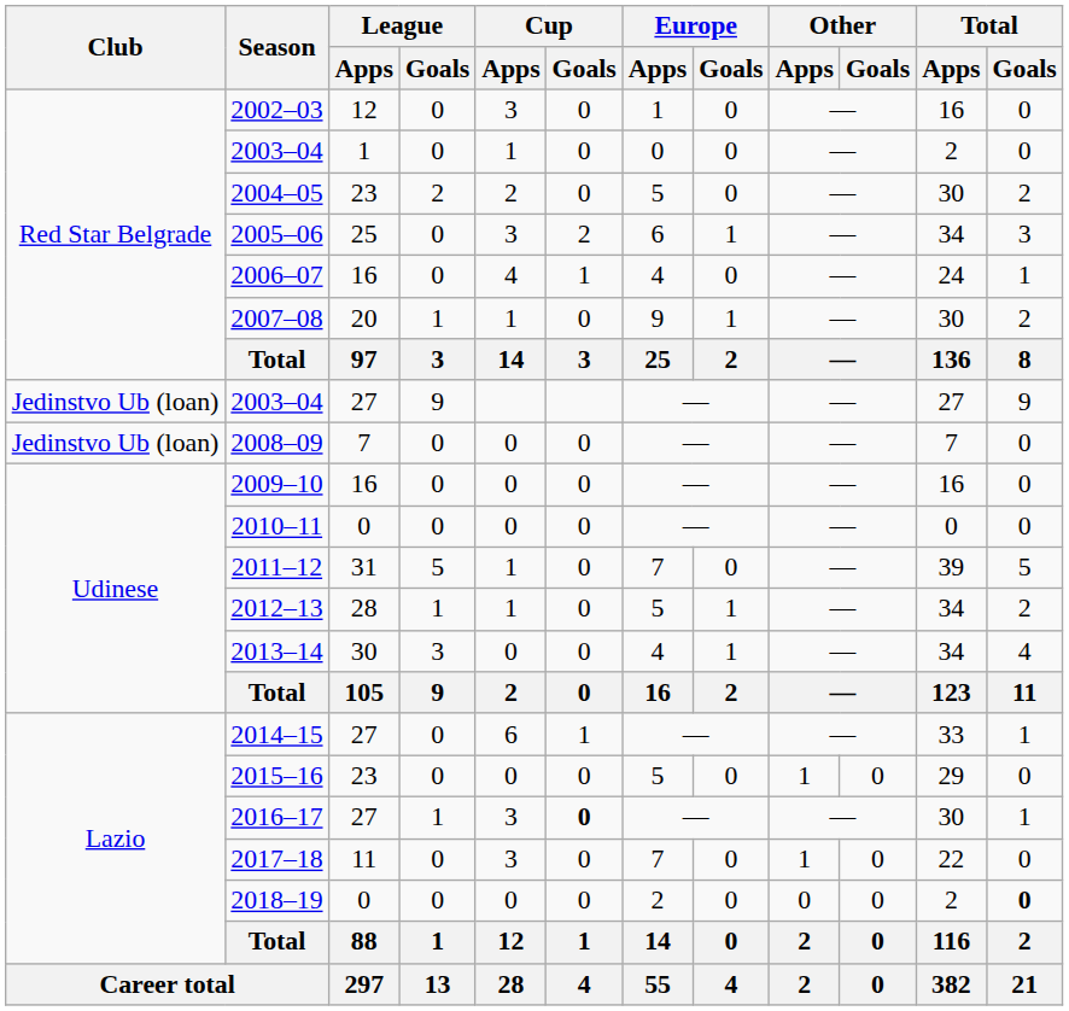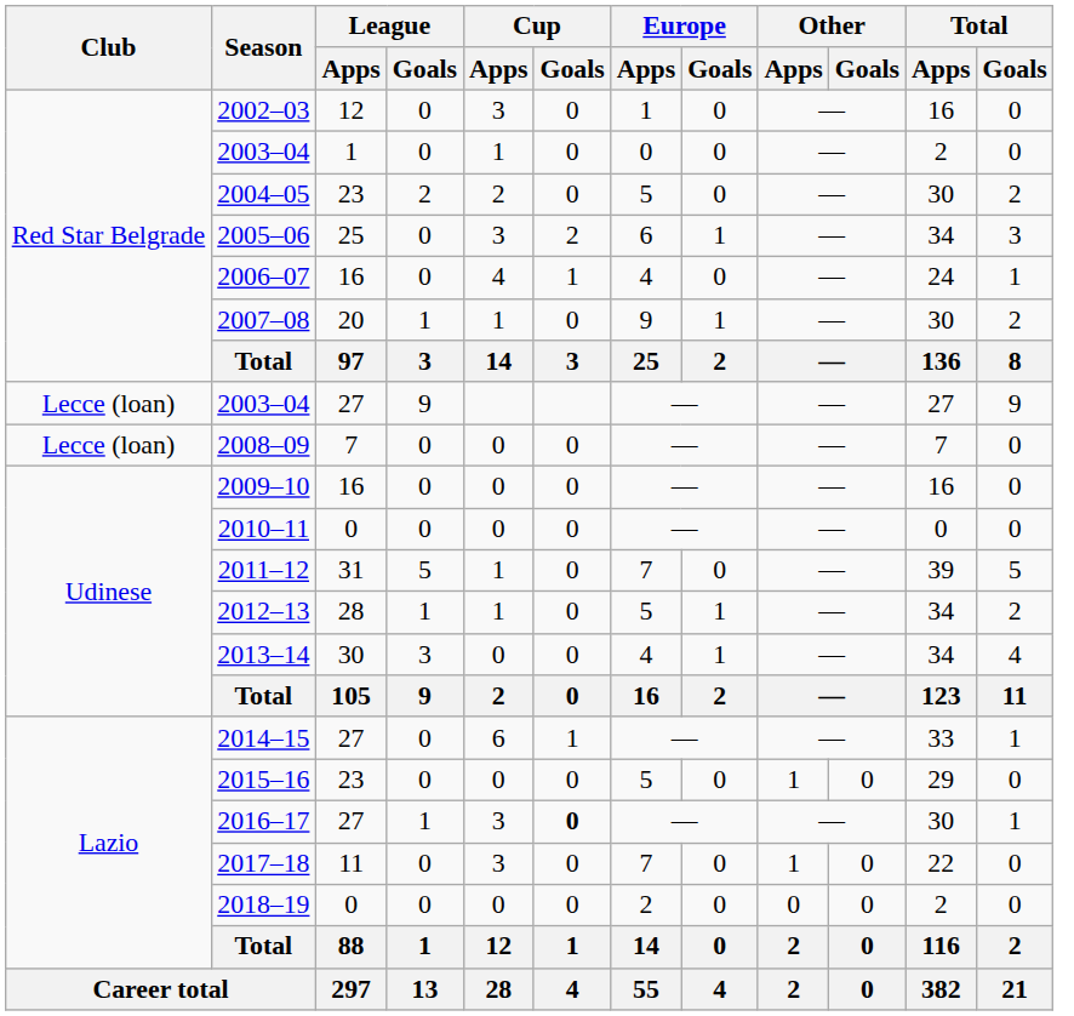2003–04 / 27 | Club: Jedinstvo Ub (loan) -> Lecce (loan)
2008–09 | Club: Jedinstvo Ub (loan) -> Lecce (loan)
2018–19 | Total / Goals: bold -> normal
